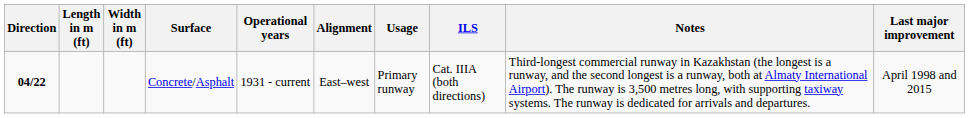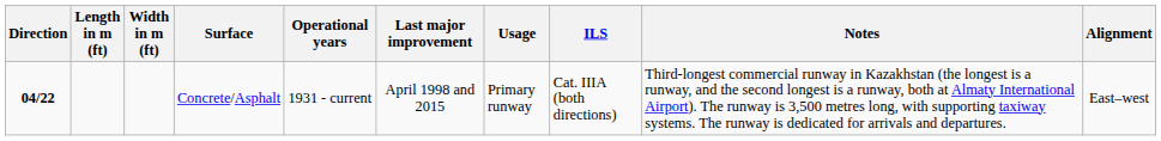columns swapped: Last major improvement <-> Alignment
